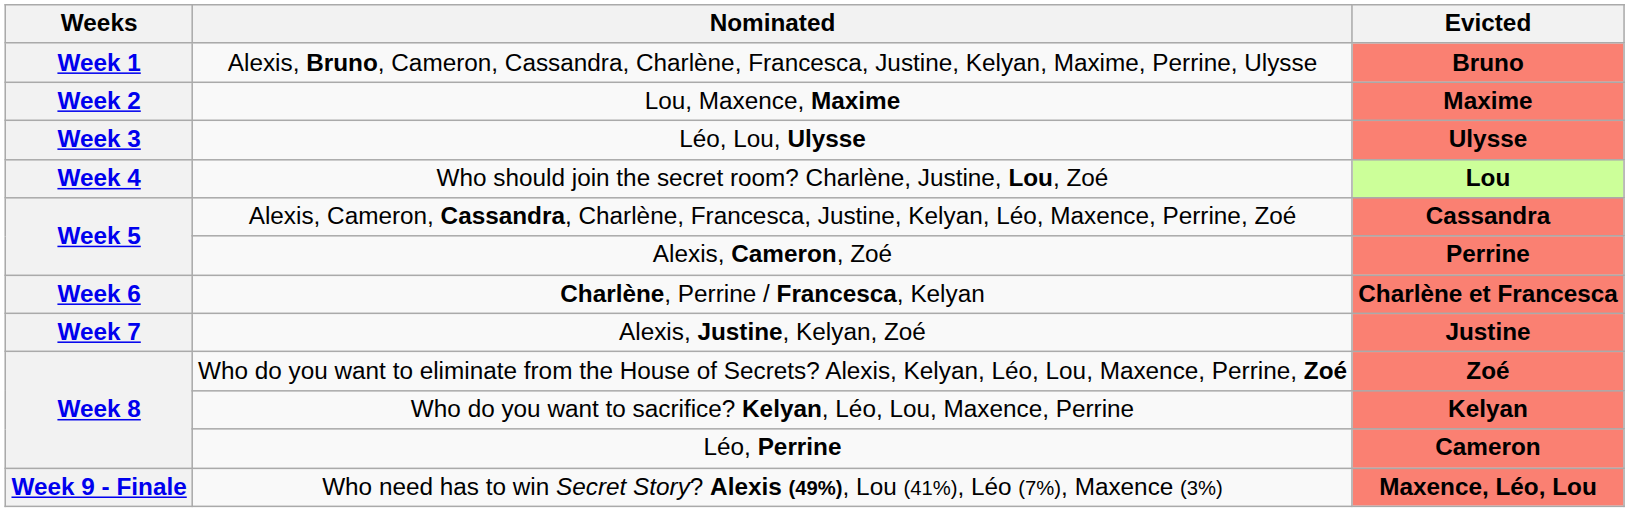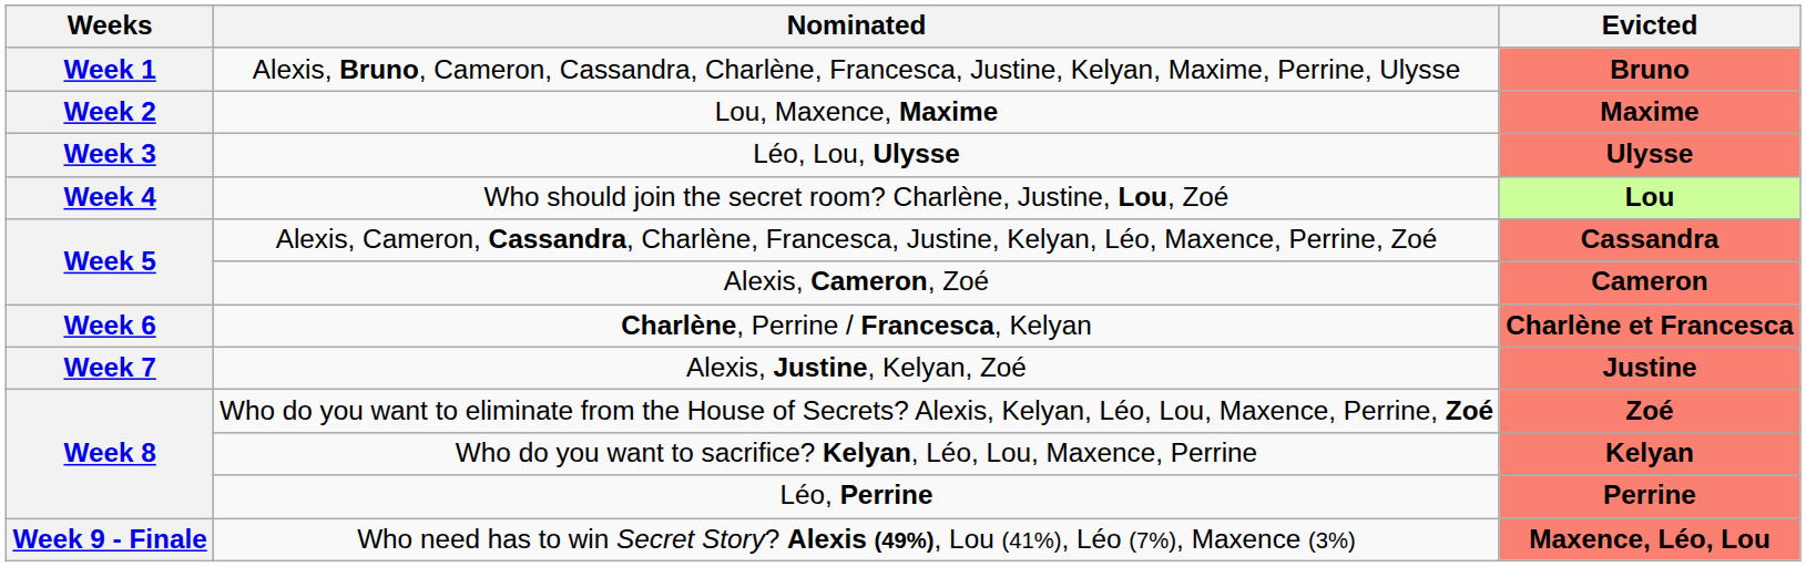Alexis, Cameron, Zoé | Evicted: Perrine -> Cameron
Léo, Perrine | Evicted: Cameron -> Perrine
